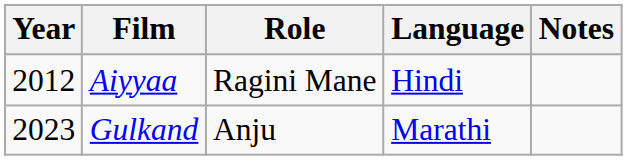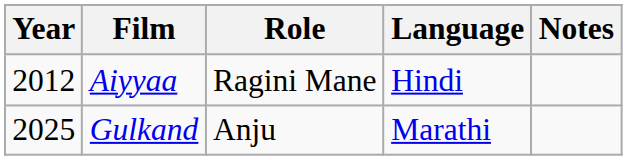Gulkand | Year: 2023 -> 2025
